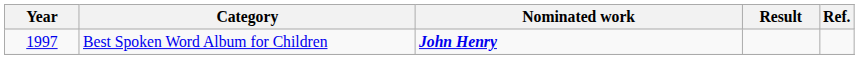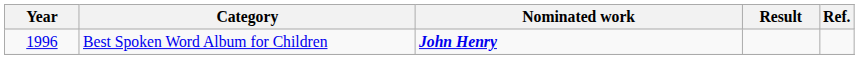Best Spoken Word Album for Children | Year: 1997 -> 1996
